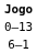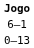rows swapped: 0–13 <-> 6–1
